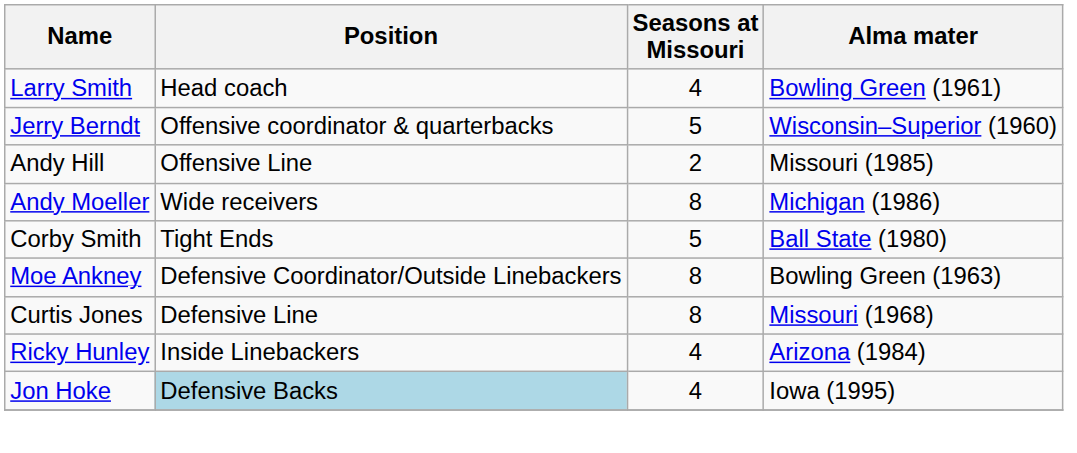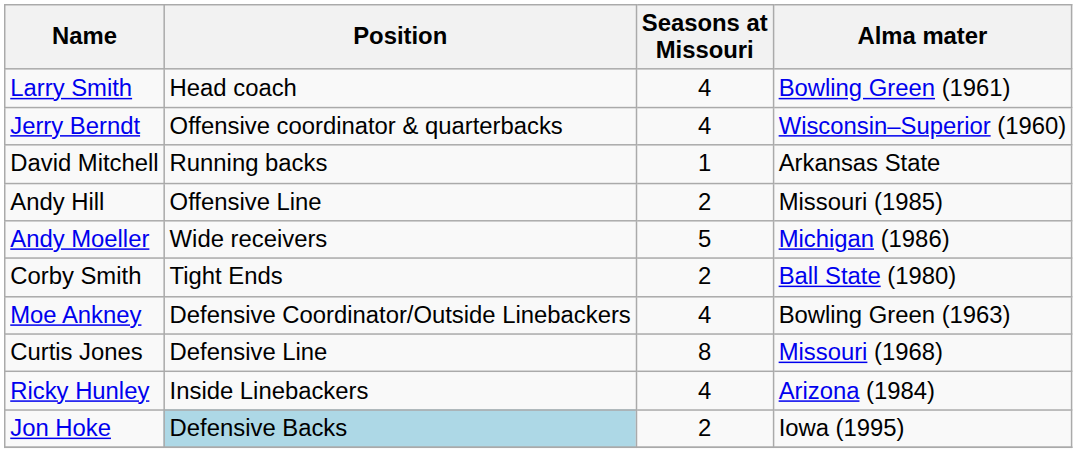Jerry Berndt | Seasons at Missouri: 5 -> 4
+ row: David Mitchell | Running backs | 1 | Arkansas State
Andy Moeller | Seasons at Missouri: 8 -> 5
Corby Smith | Seasons at Missouri: 5 -> 2
Moe Ankney | Seasons at Missouri: 8 -> 4
Jon Hoke | Seasons at Missouri: 4 -> 2
